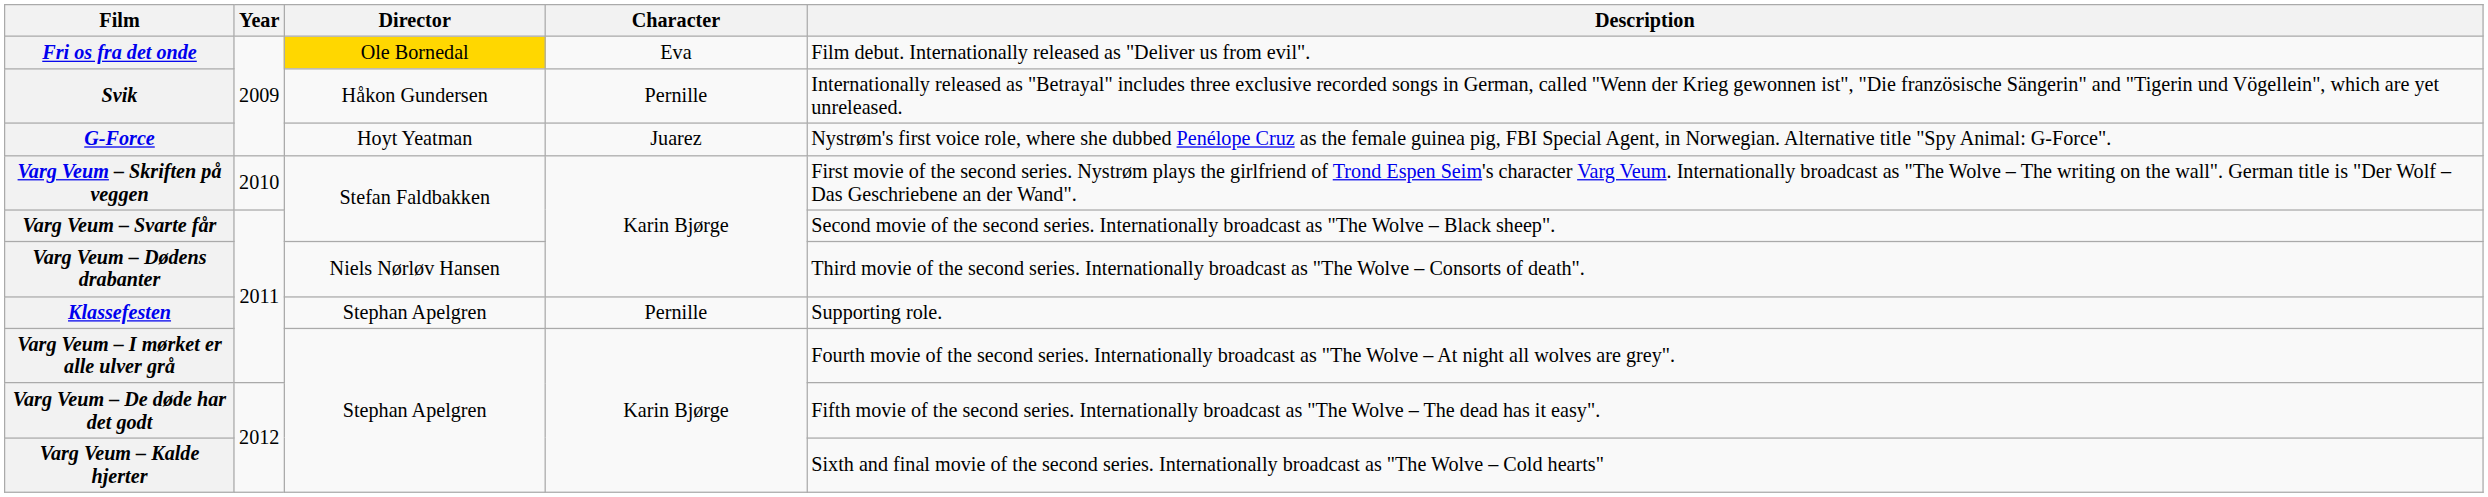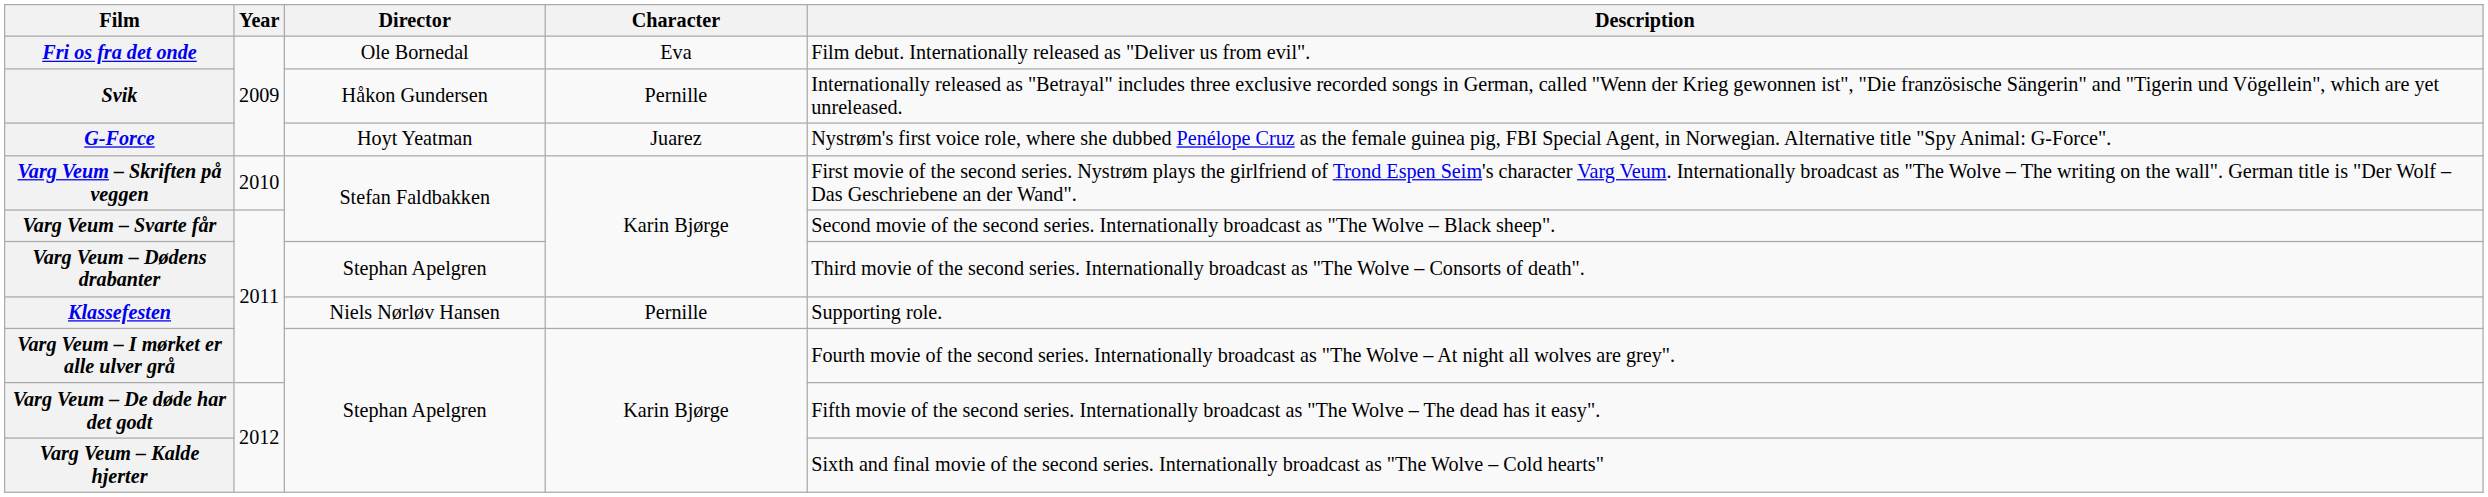Fri os fra det onde | Director: gold background -> no background
Varg Veum – Dødens drabanter | Director: Niels Nørløv Hansen -> Stephan Apelgren
Klassefesten | Director: Stephan Apelgren -> Niels Nørløv Hansen
